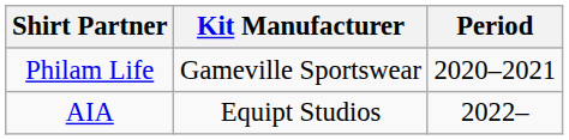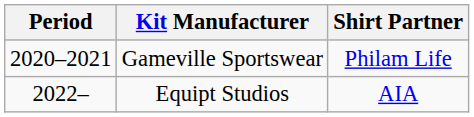columns swapped: Period <-> Shirt Partner
